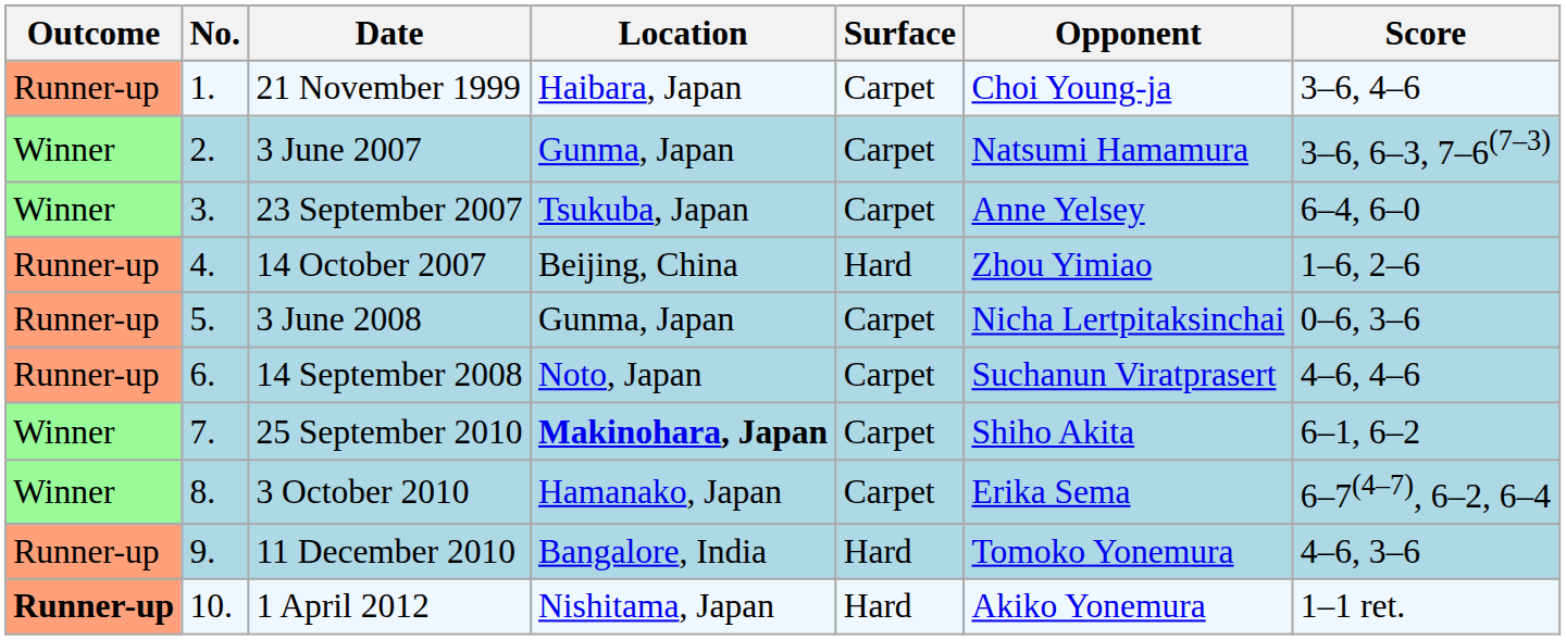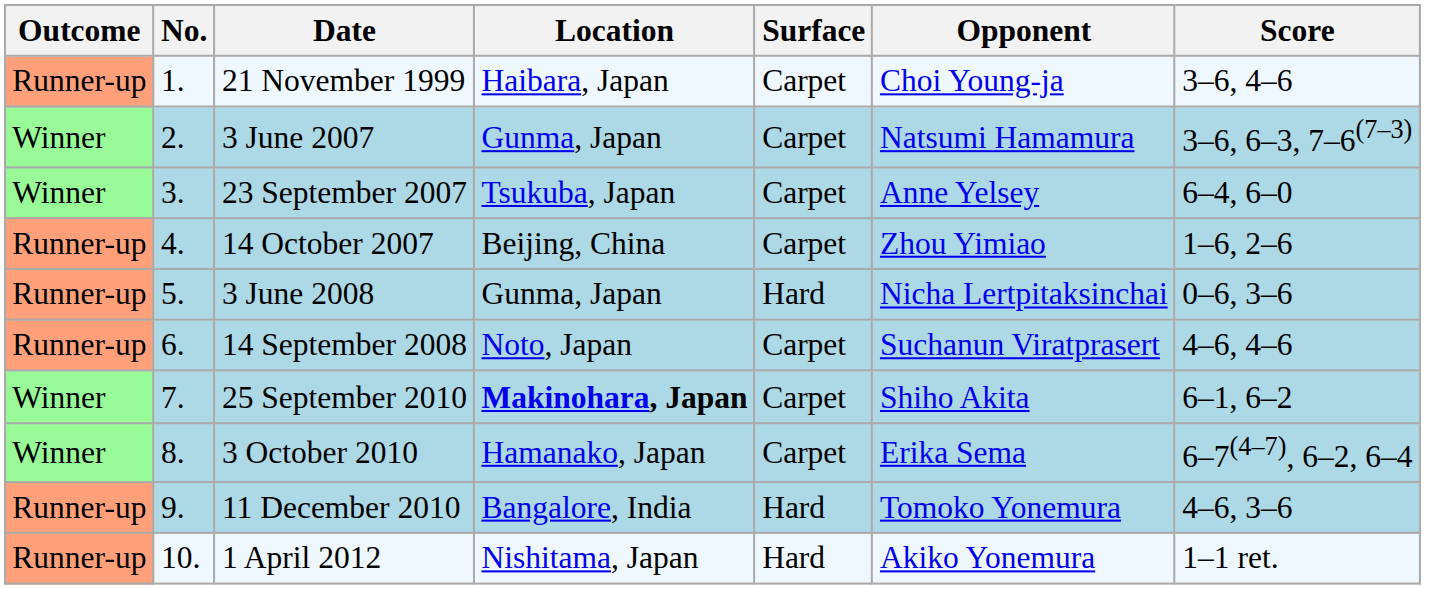14 October 2007 | Surface: Hard -> Carpet
3 June 2008 | Surface: Carpet -> Hard
1 April 2012 | Outcome: bold -> normal
